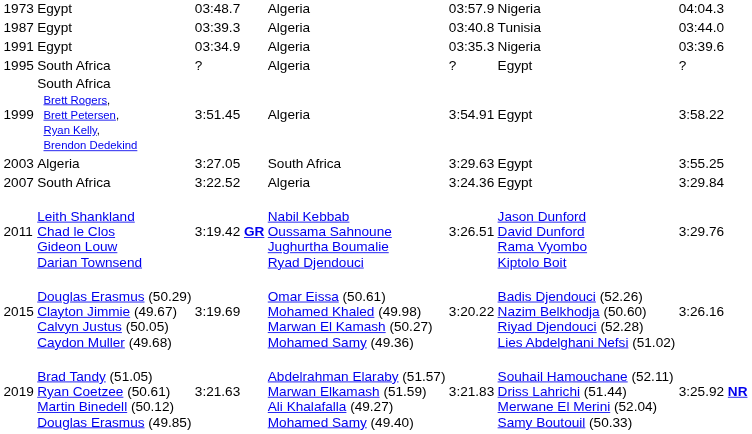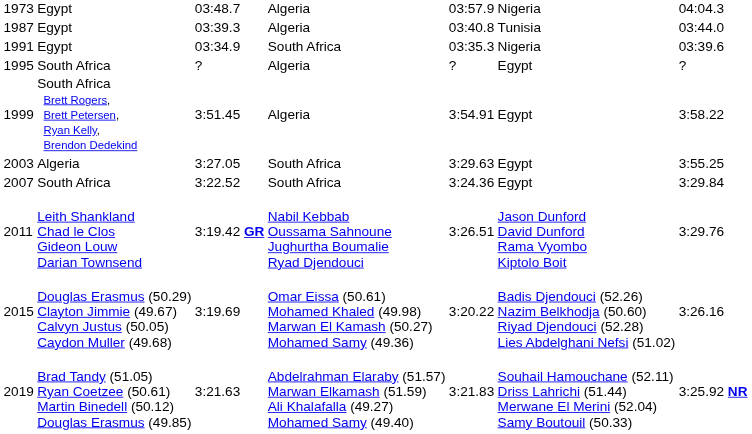1991 | column 4: Algeria -> South Africa
2007 | column 4: Algeria -> South Africa
